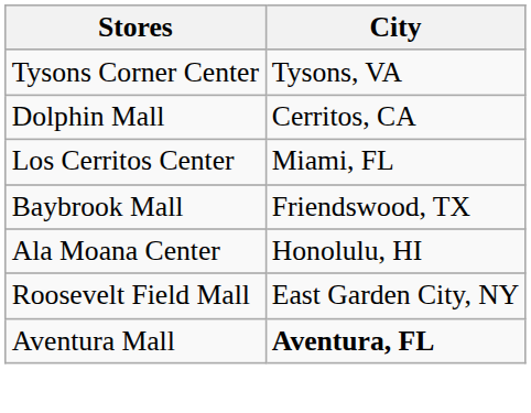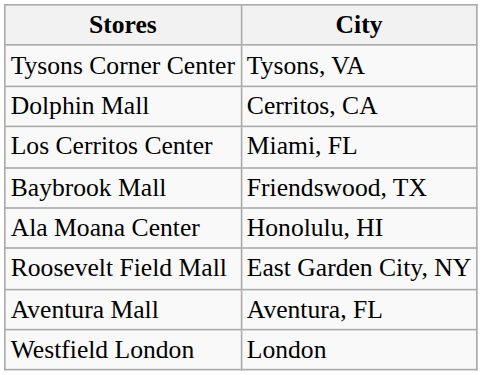Aventura Mall | City: bold -> normal
+ row: Westfield London | London
